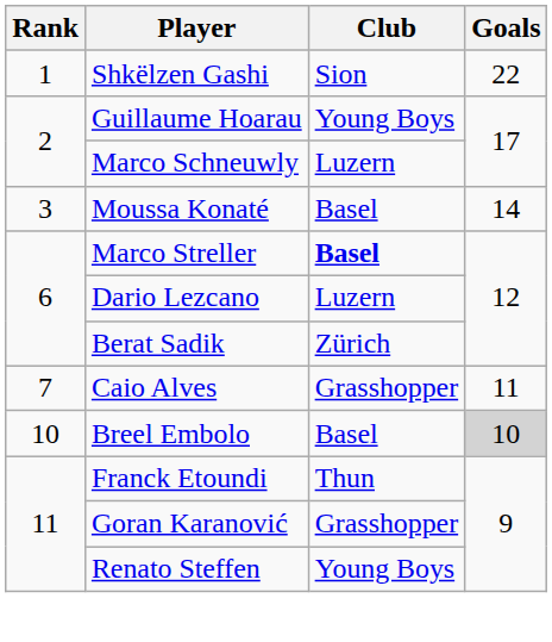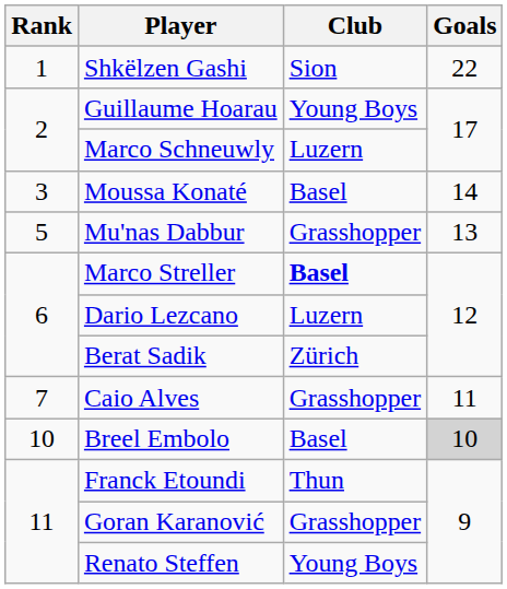+ row: 5 | Mu'nas Dabbur | Grasshopper | 13
